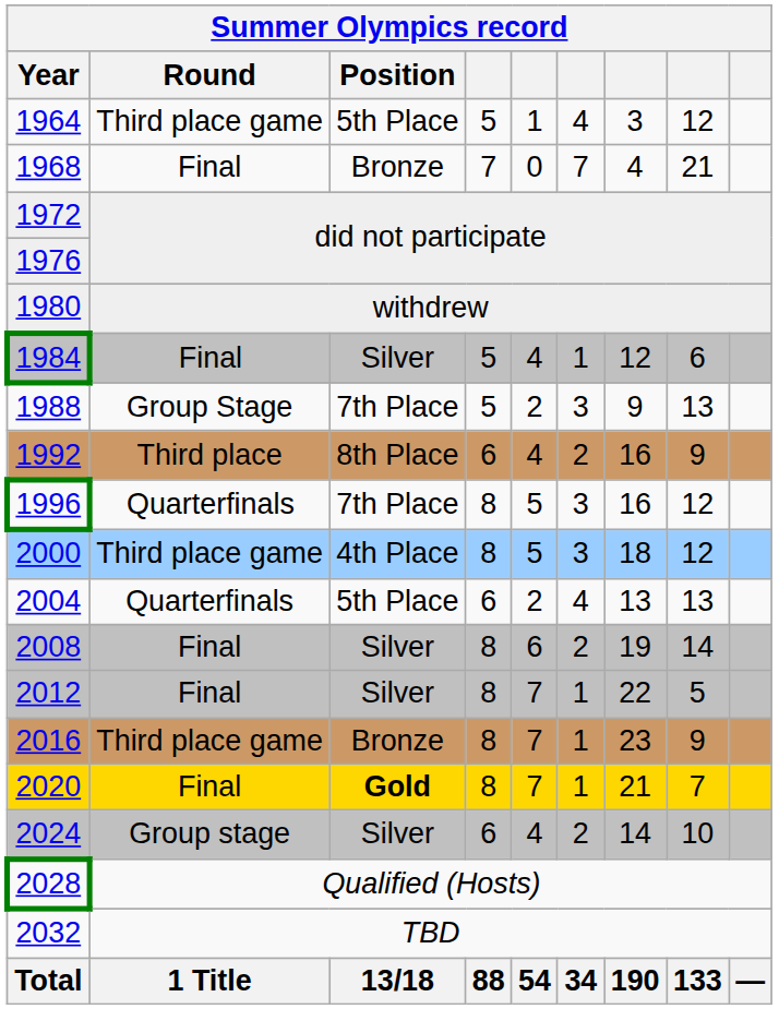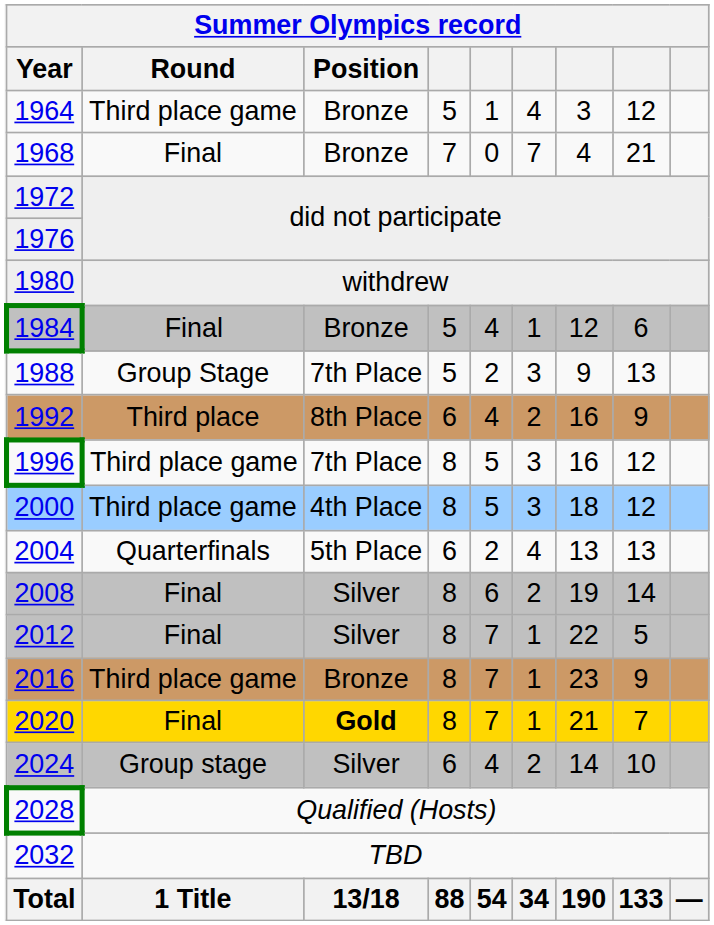1964 | Position: 5th Place -> Bronze
1984 | Position: Silver -> Bronze
1996 | Round: Quarterfinals -> Third place game
